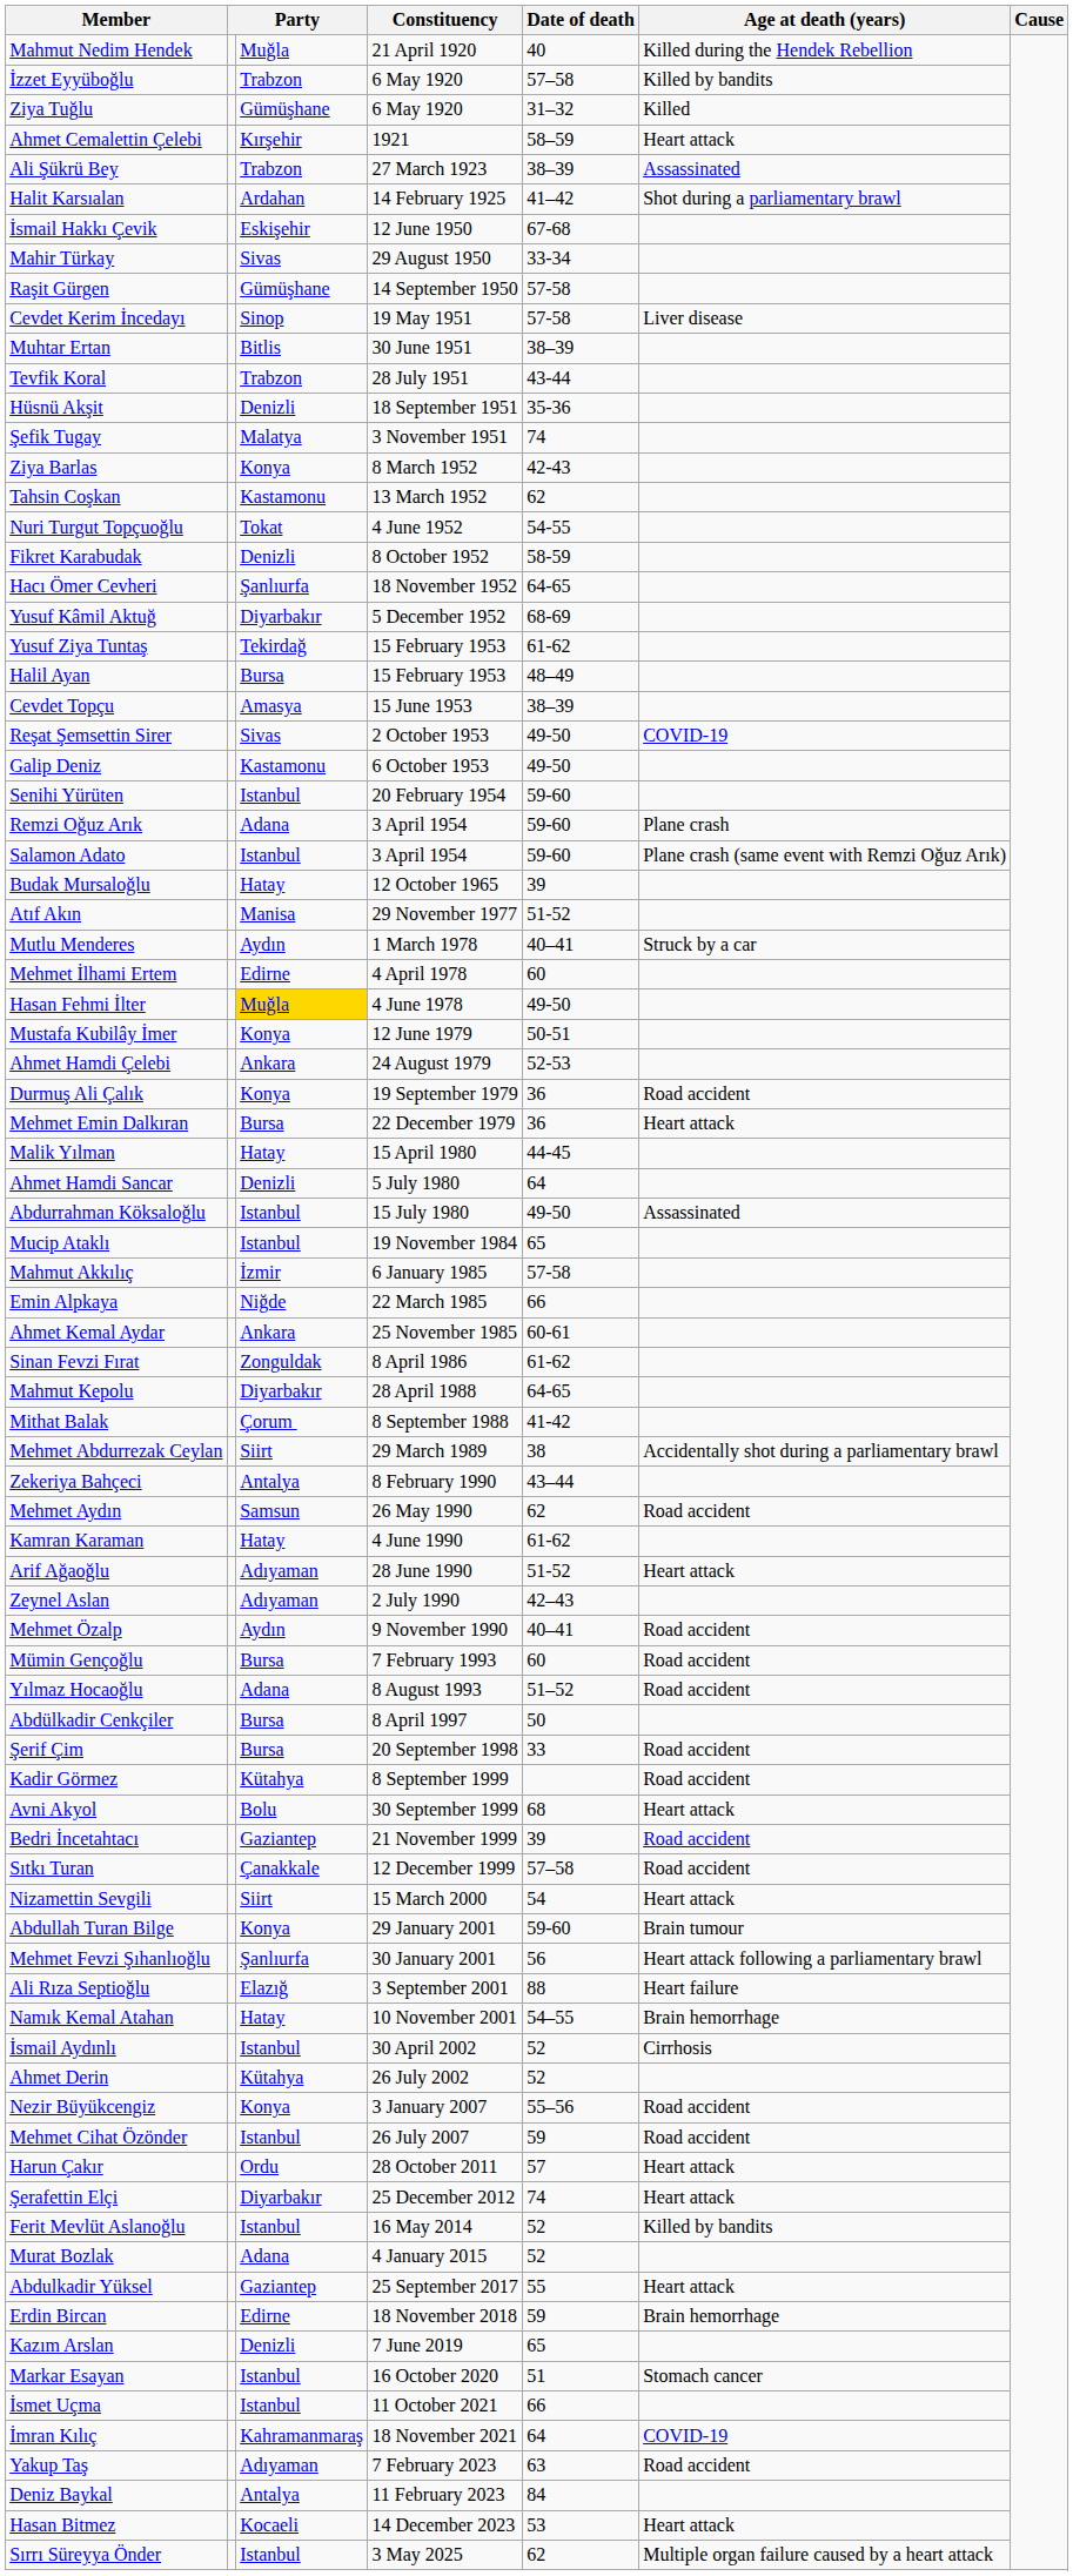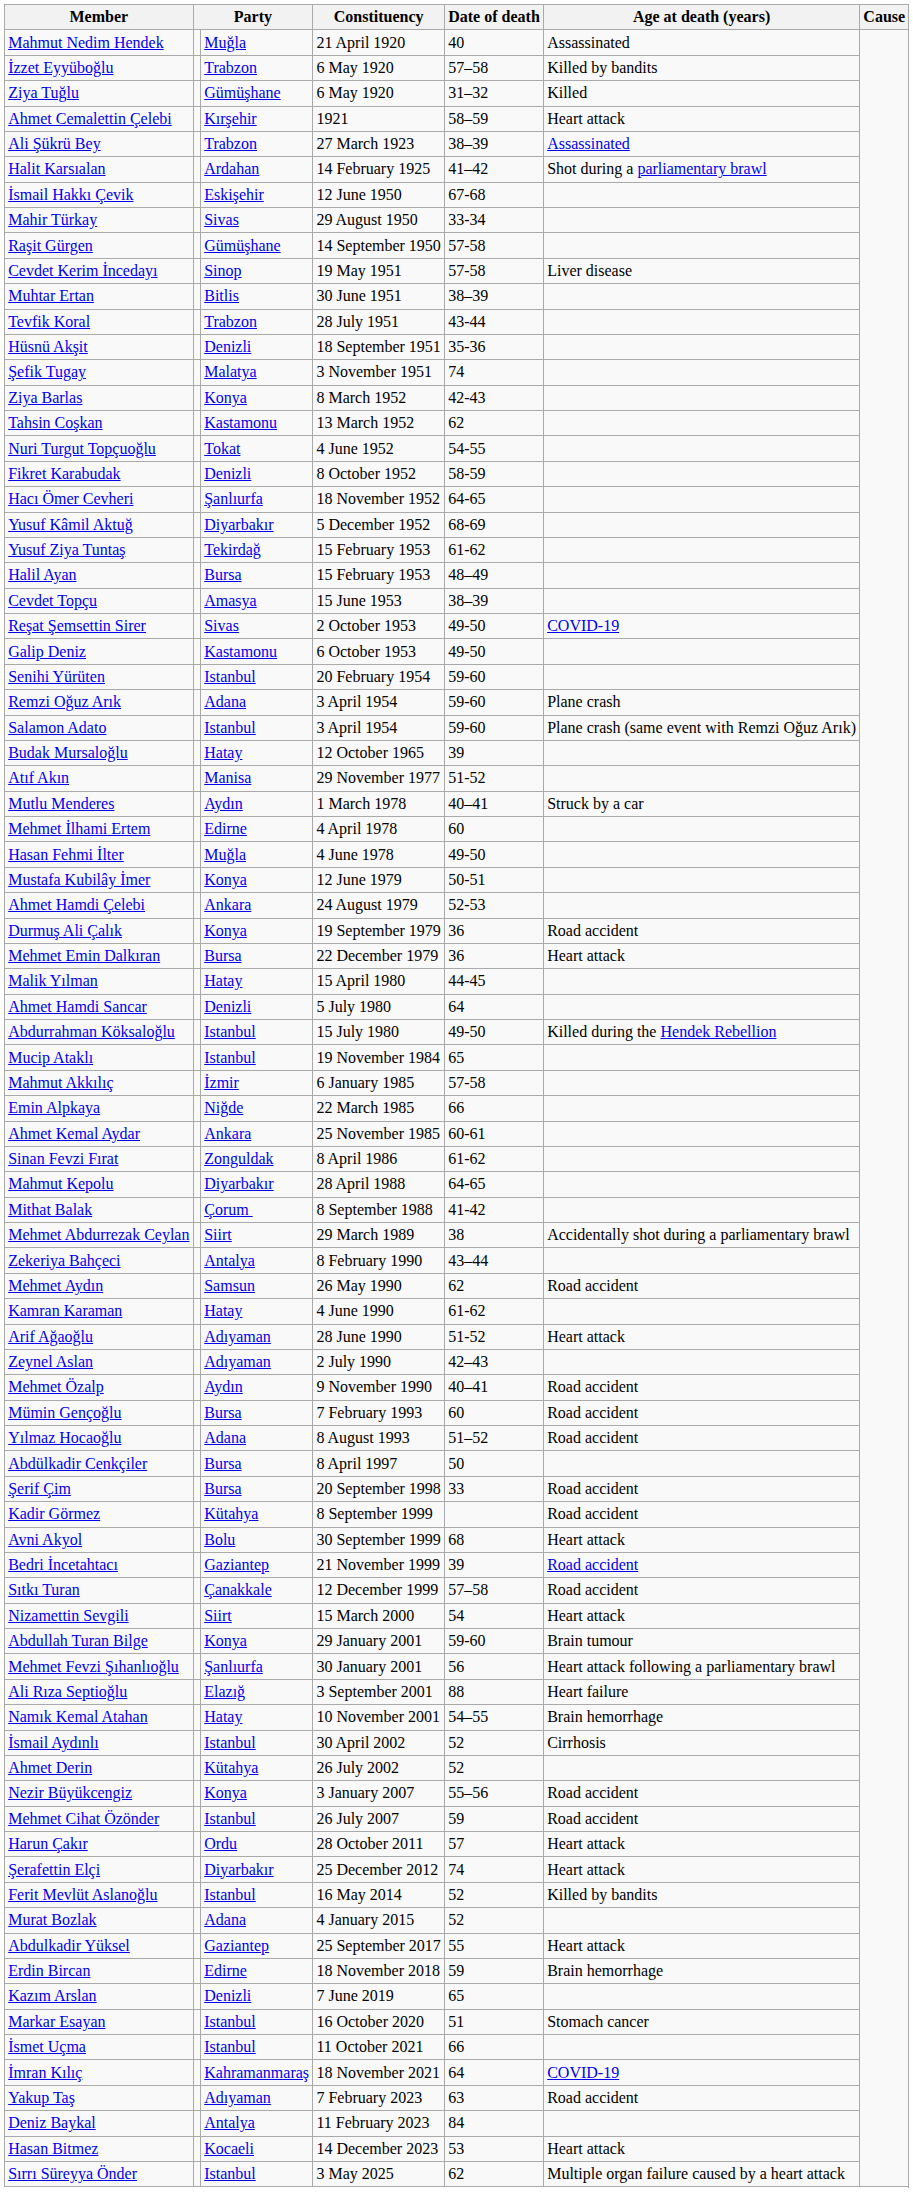Mahmut Nedim Hendek | Age at death (years): Killed during the Hendek Rebellion -> Assassinated
Hasan Fehmi İlter | column 3: gold background -> no background
Abdurrahman Köksaloğlu | Age at death (years): Assassinated -> Killed during the Hendek Rebellion
